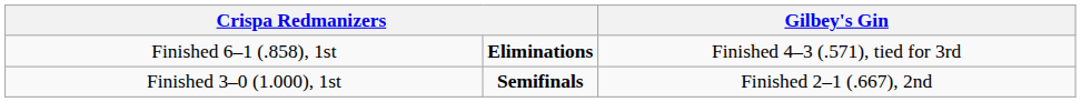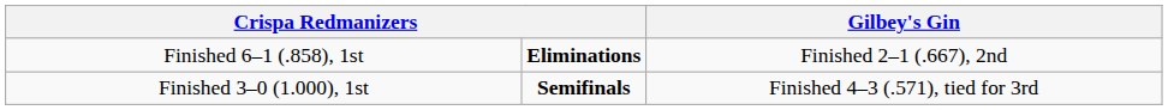Finished 6–1 (.858), 1st | column 4: Finished 4–3 (.571), tied for 3rd -> Finished 2–1 (.667), 2nd
Finished 3–0 (1.000), 1st | column 4: Finished 2–1 (.667), 2nd -> Finished 4–3 (.571), tied for 3rd
